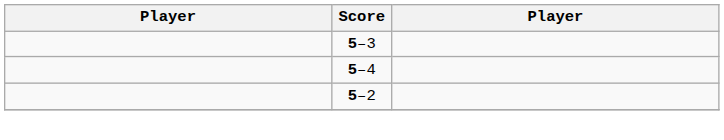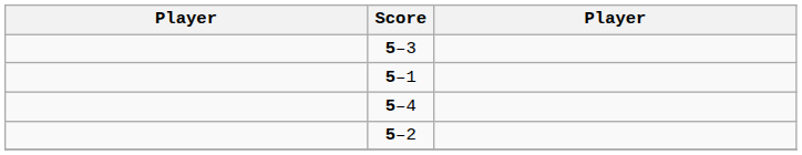+ row: 5–1
